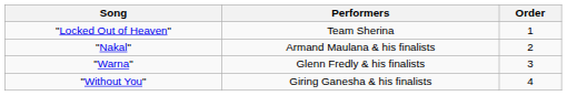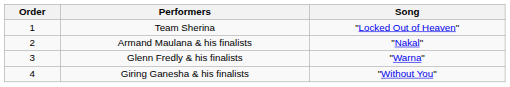columns swapped: Order <-> Song
